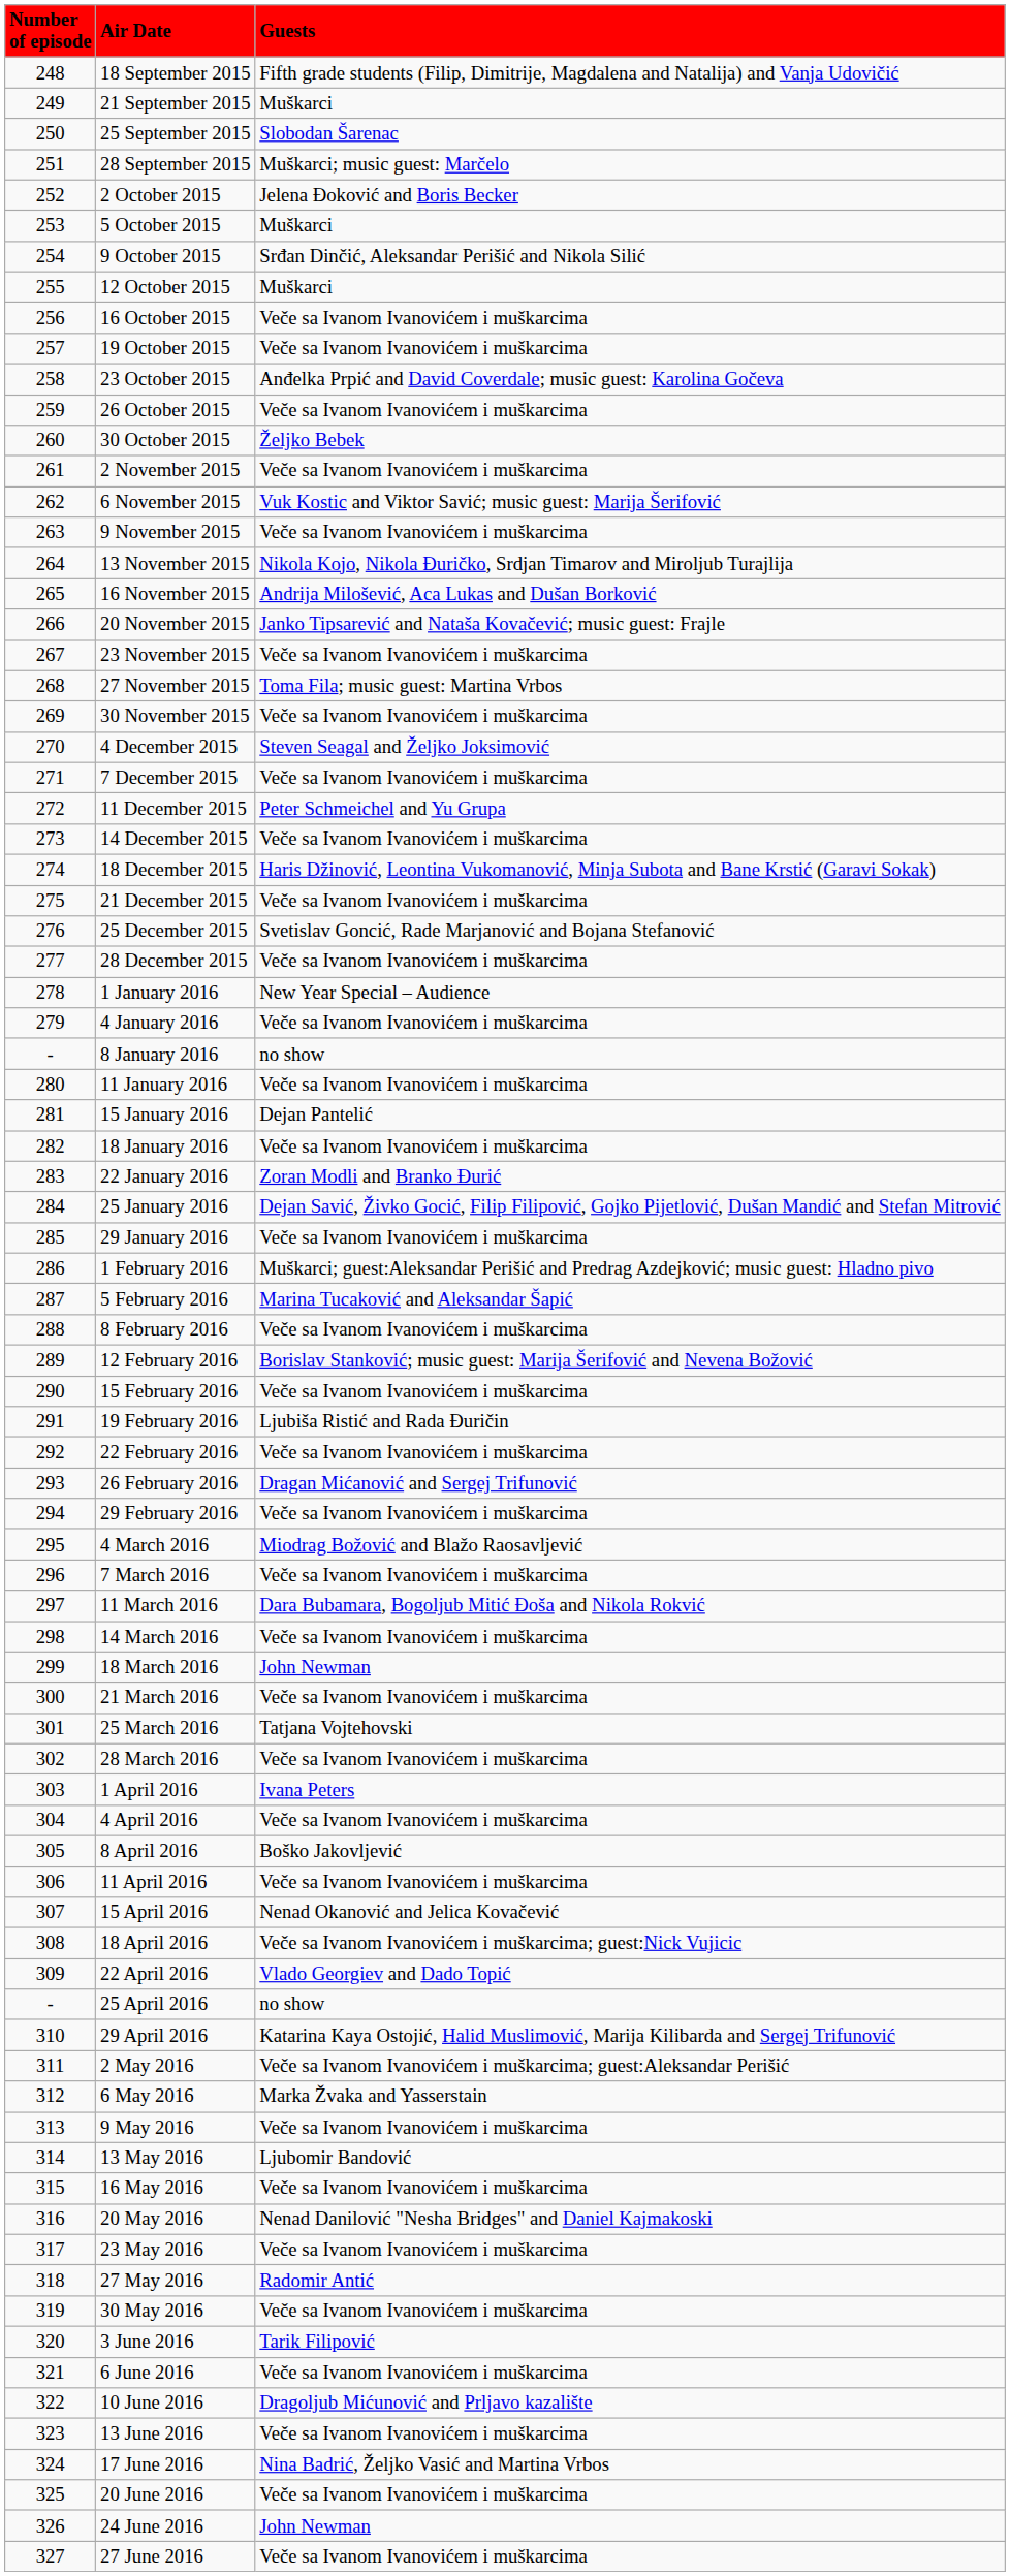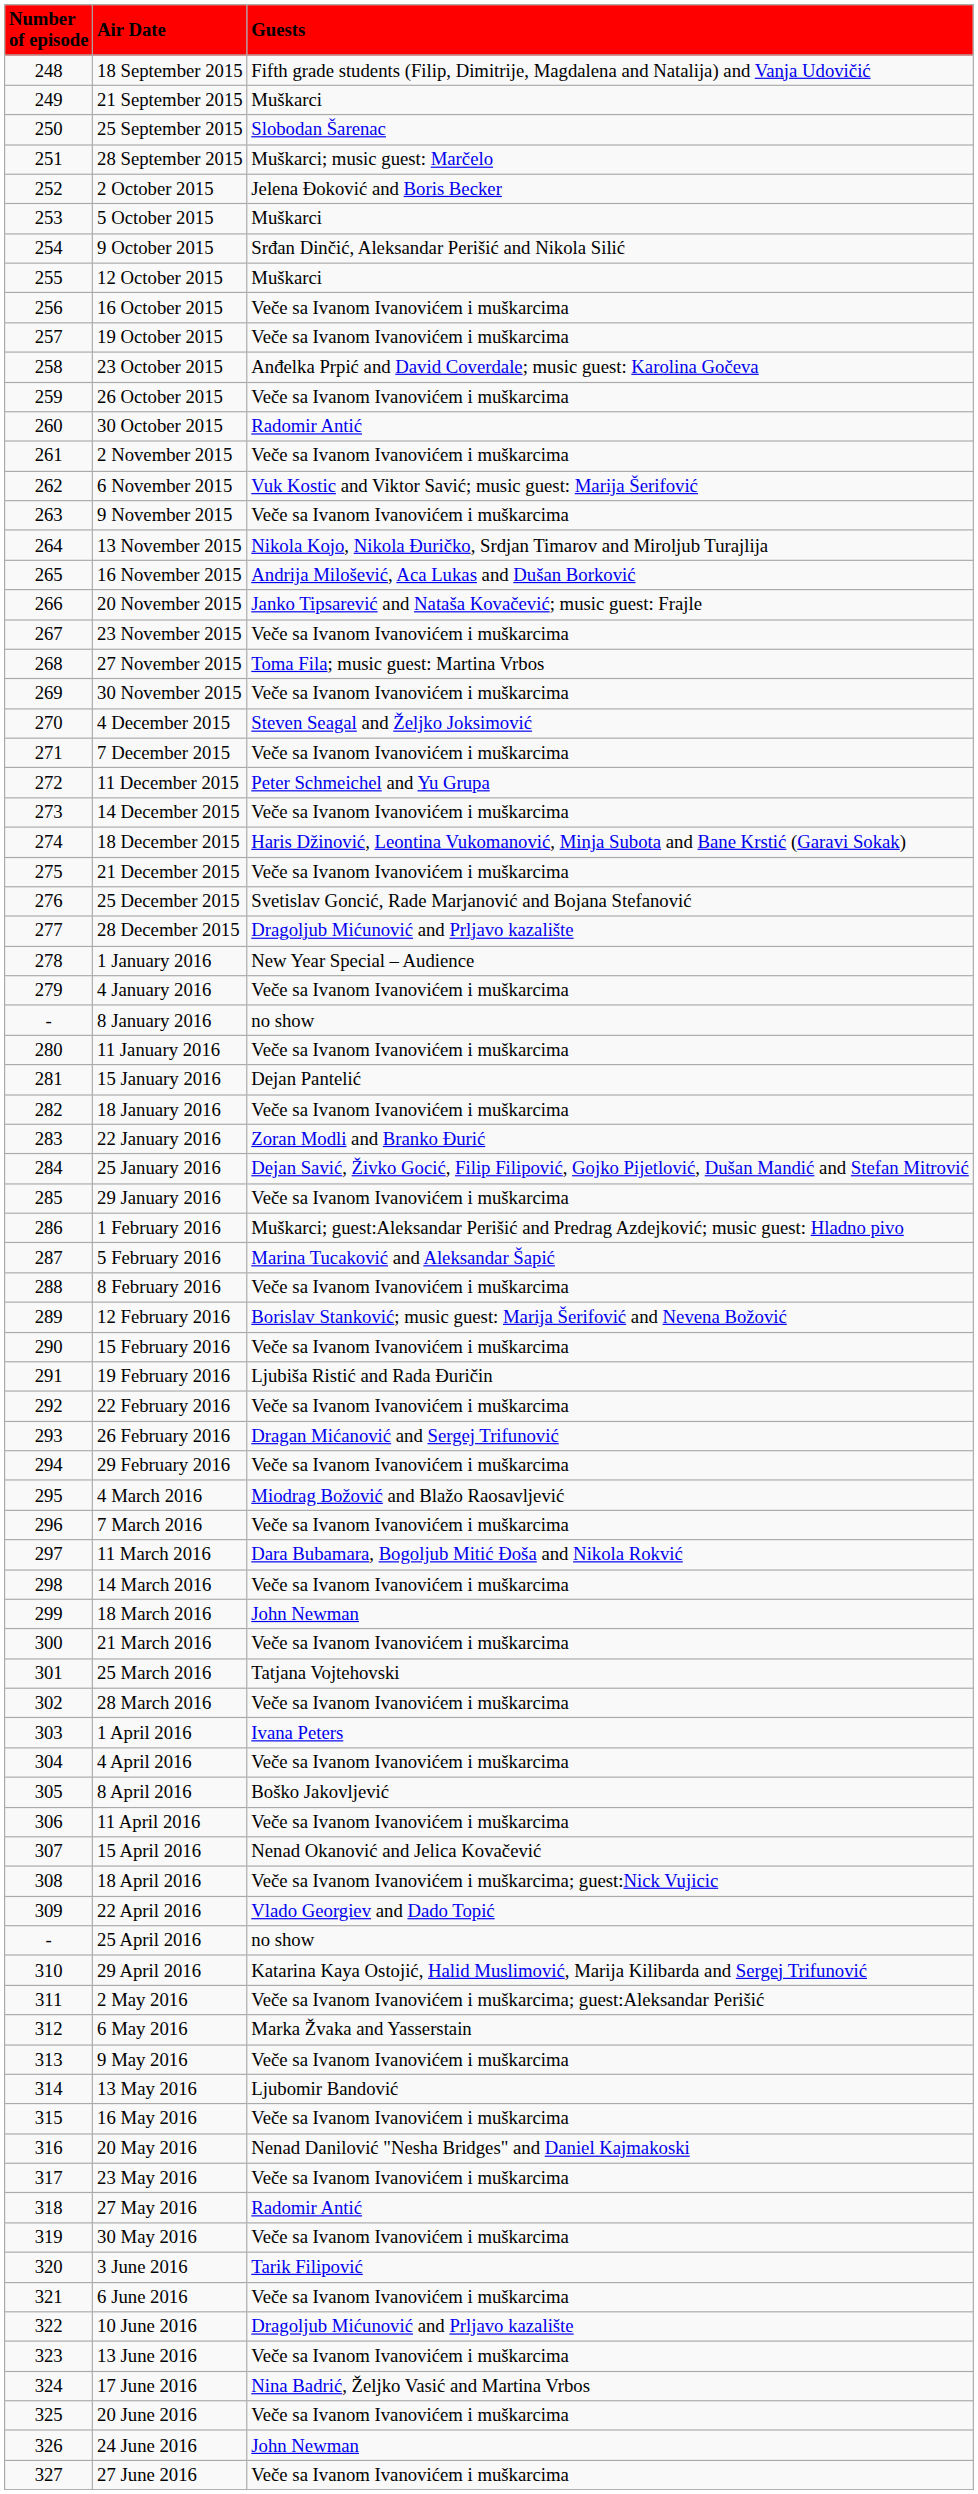30 October 2015 | Guests: Željko Bebek -> Radomir Antić
28 December 2015 | Guests: Veče sa Ivanom Ivanovićem i muškarcima -> Dragoljub Mićunović and Prljavo kazalište
